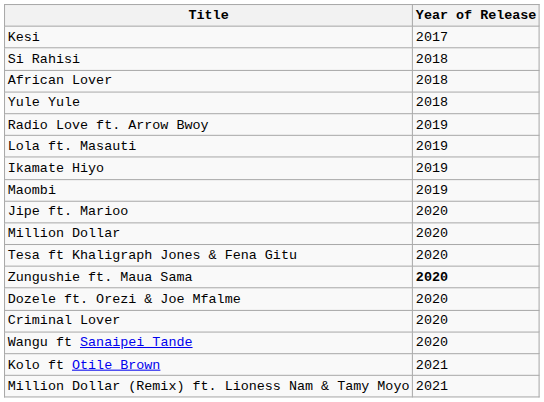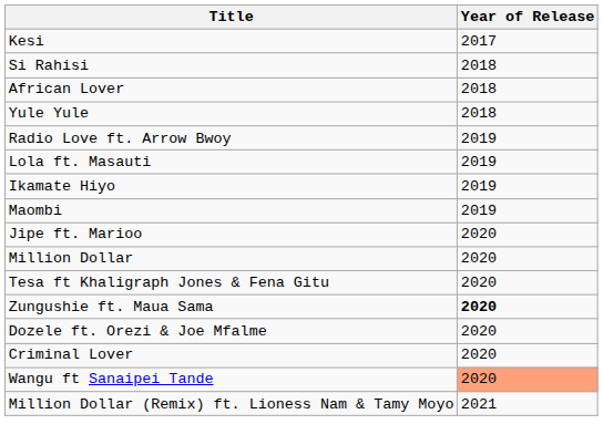Wangu ft Sanaipei Tande | Year of Release: no background -> lightsalmon background
- row: Kolo ft Otile Brown | 2021
